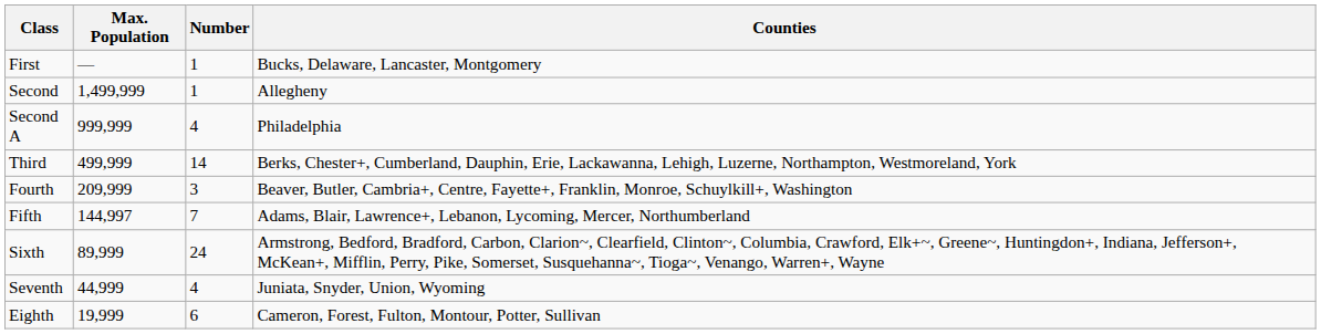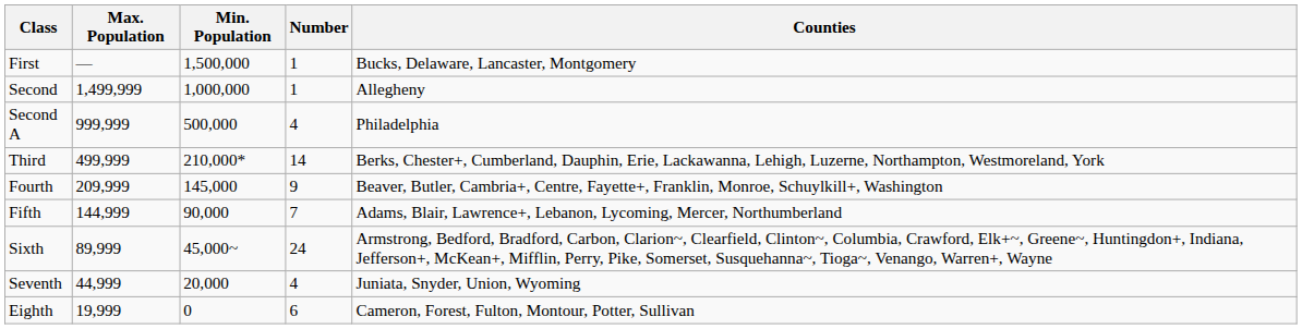+ column: Min. Population | 1,500,000 | 1,000,000 | 500,000 | 210,000* | 145,000 | 90,000 | 45,000~ | 20,000 | 0
Fourth | Number: 3 -> 9
Fifth | Max. Population: 144,997 -> 144,999
